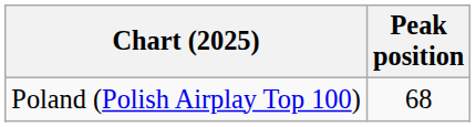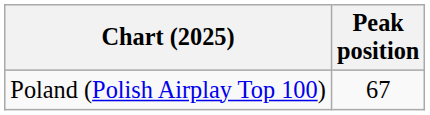Poland (Polish Airplay Top 100) | Peak position: 68 -> 67
